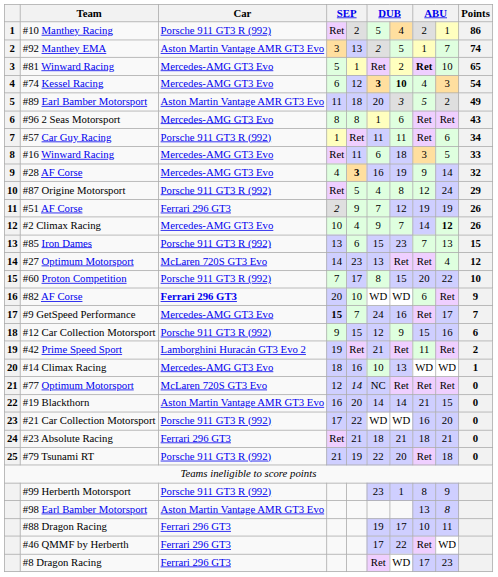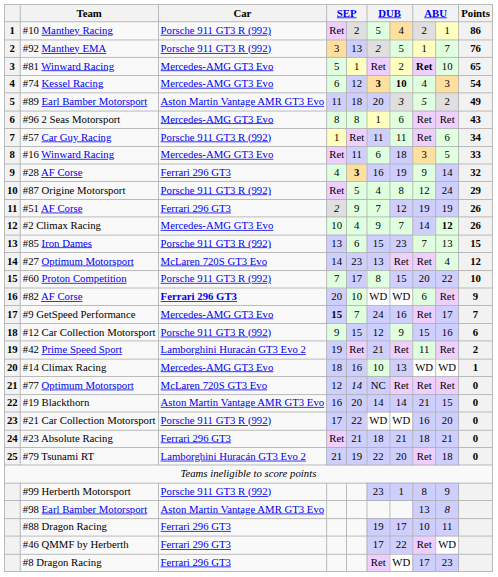#92 Manthey EMA | Car: Aston Martin Vantage AMR GT3 Evo -> Porsche 911 GT3 R (992)
#92 Manthey EMA | Points: 74 -> 76
#28 AF Corse | Car: Mercedes-AMG GT3 Evo -> Ferrari 296 GT3
#79 Tsunami RT | Car: Porsche 911 GT3 R (992) -> Lamborghini Huracán GT3 Evo 2
